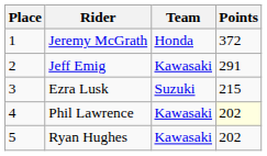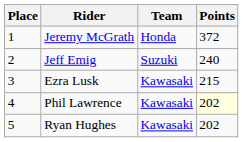Jeff Emig | Team: Kawasaki -> Suzuki
Jeff Emig | Points: 291 -> 240
Ezra Lusk | Team: Suzuki -> Kawasaki
